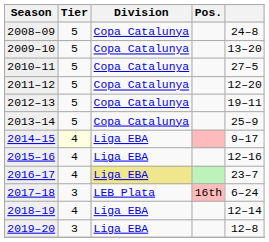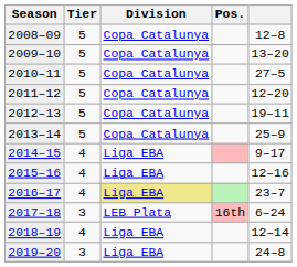2008–09 | column 5: 24–8 -> 12–8
2014–15 | Tier: lightyellow background -> no background
2019–20 | column 5: 12–8 -> 24–8
